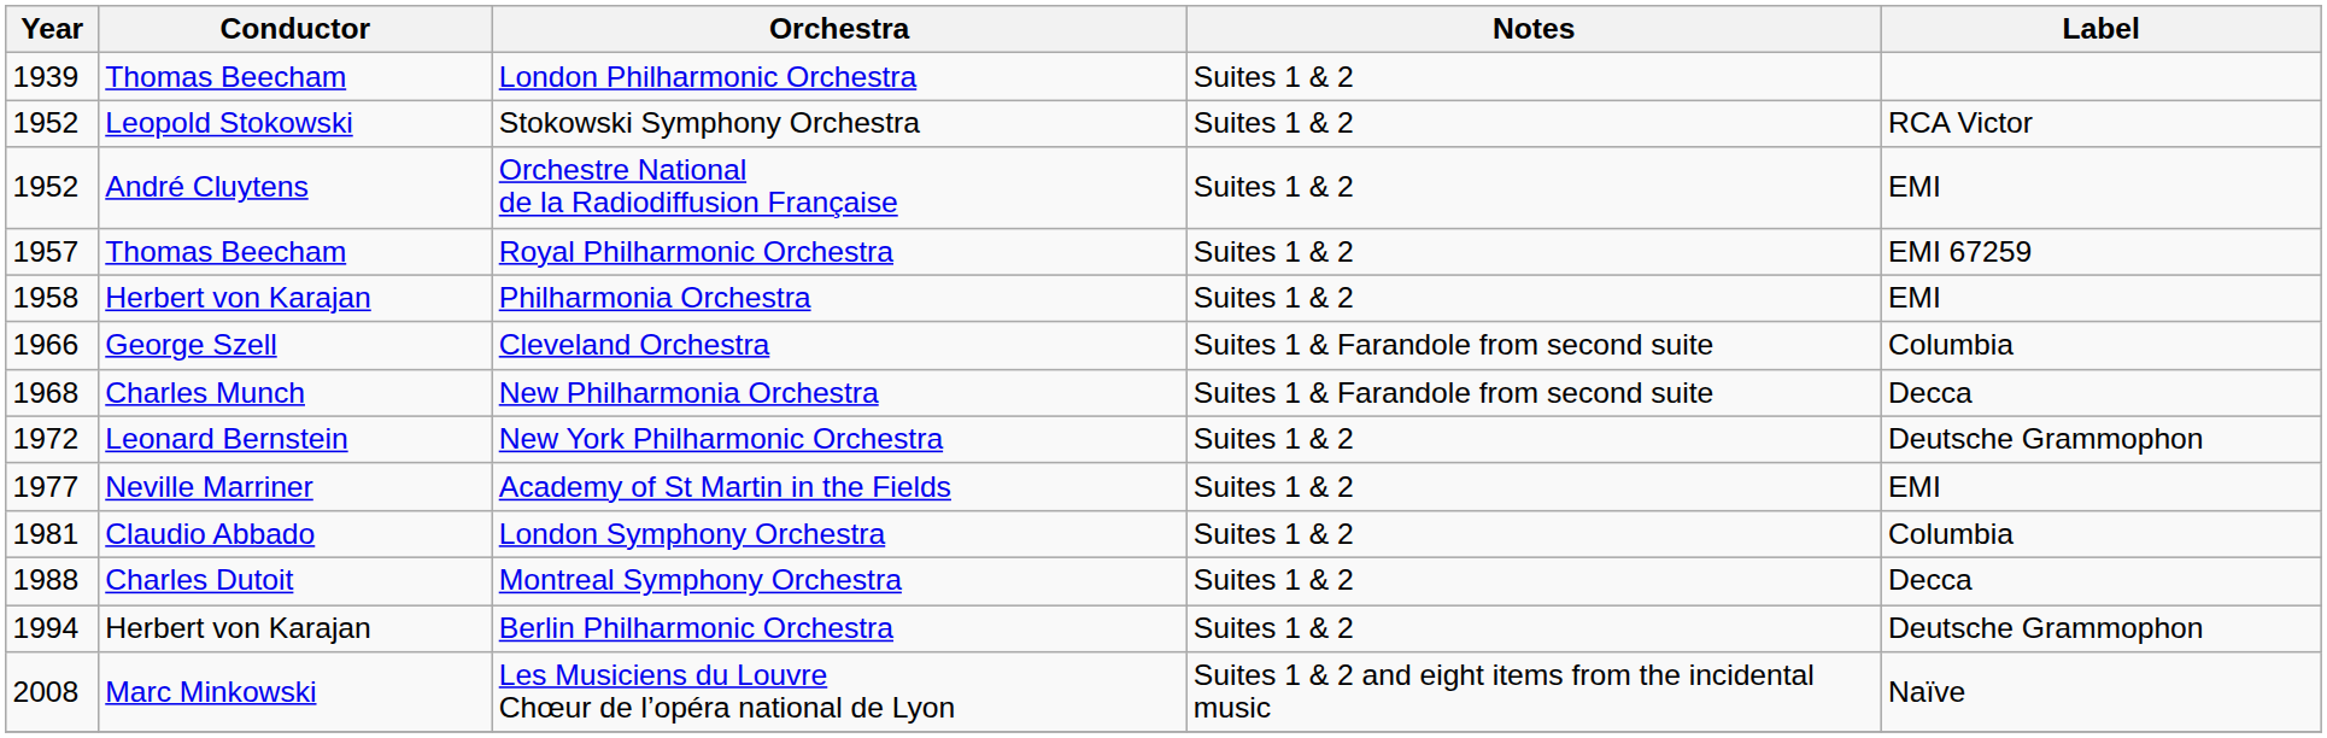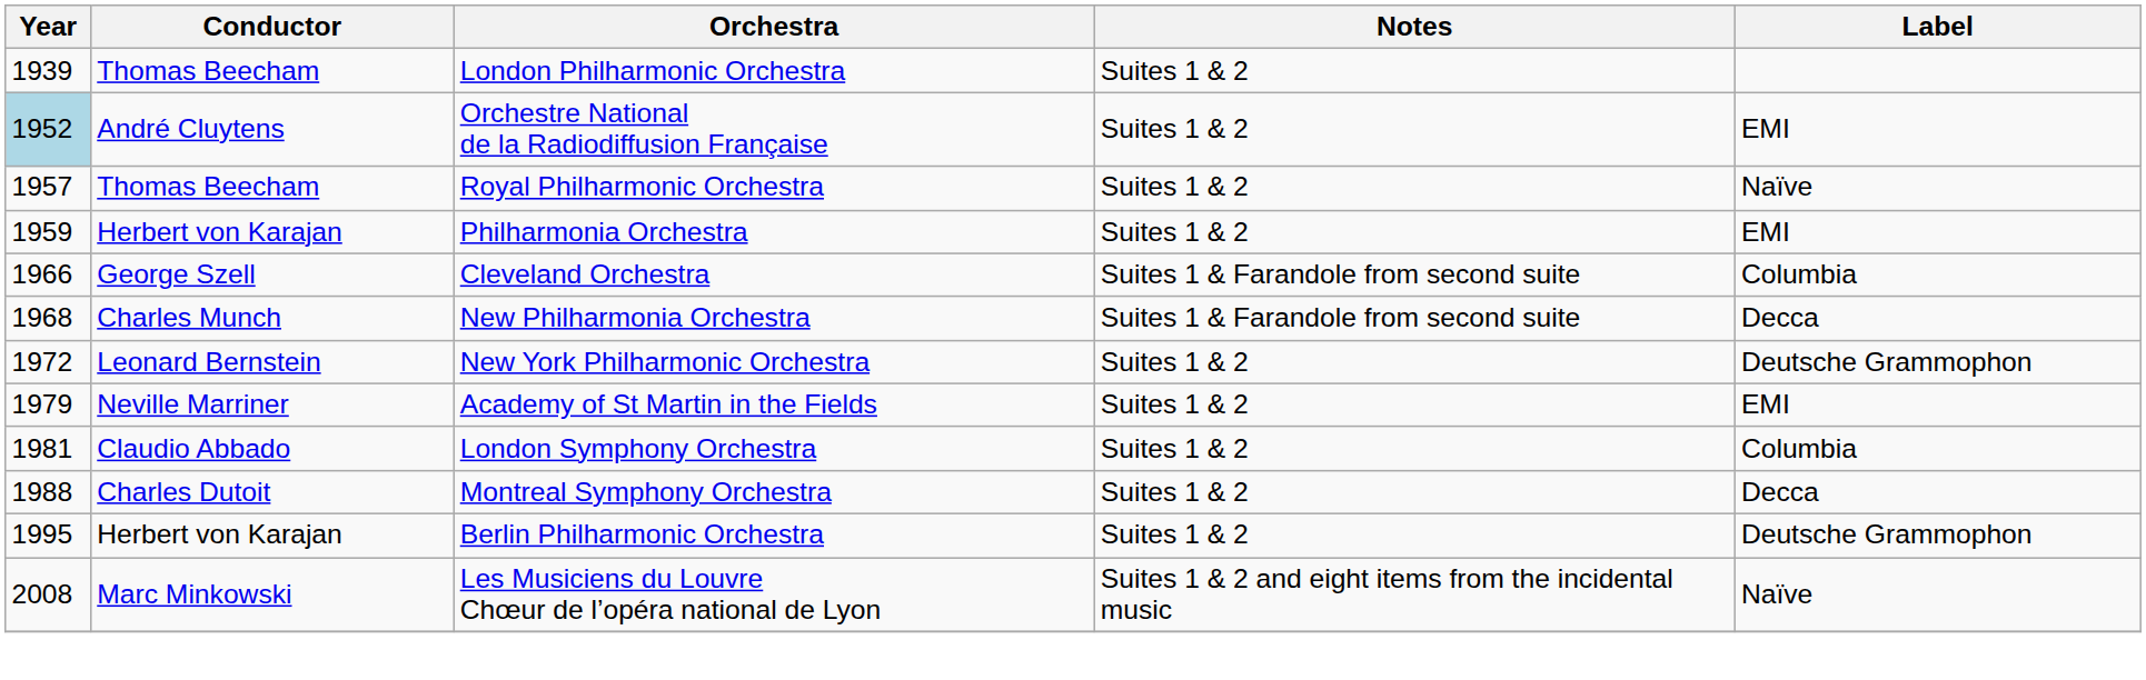- row: 1952 | Leopold Stokowski | Stokowski Symphony Orchestra | Suites 1 & 2 | RCA Victor
Orchestre National de la Radiodiffusion Française | Year: no background -> lightblue background
Royal Philharmonic Orchestra | Label: EMI 67259 -> Naïve
Philharmonia Orchestra | Year: 1958 -> 1959
Academy of St Martin in the Fields | Year: 1977 -> 1979
Berlin Philharmonic Orchestra | Year: 1994 -> 1995
